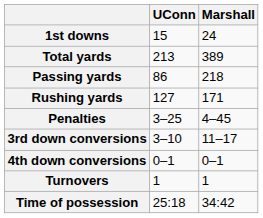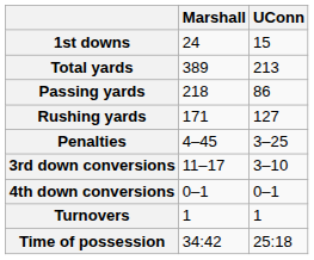columns swapped: UConn <-> Marshall
